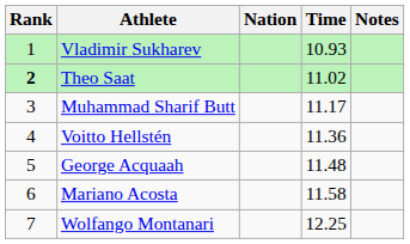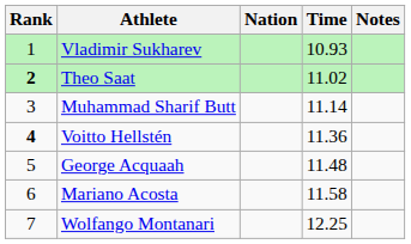Muhammad Sharif Butt | Time: 11.17 -> 11.14
Voitto Hellstén | Rank: normal -> bold
